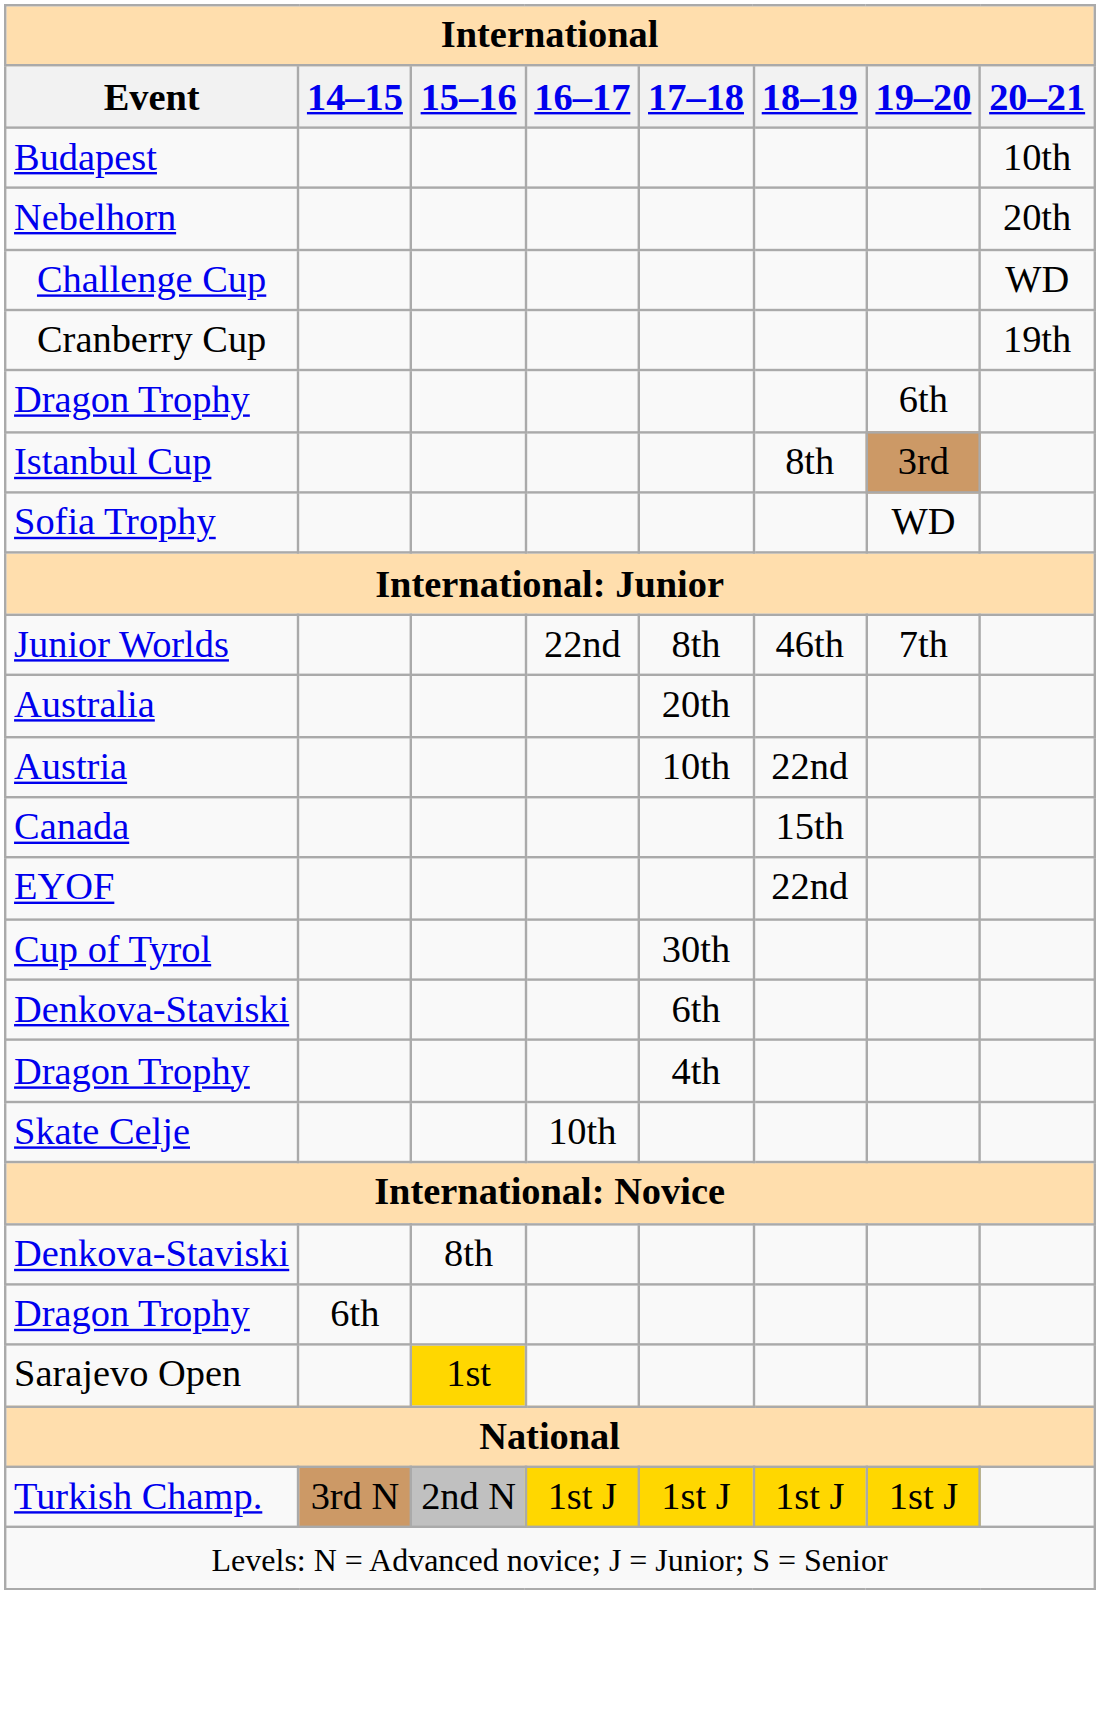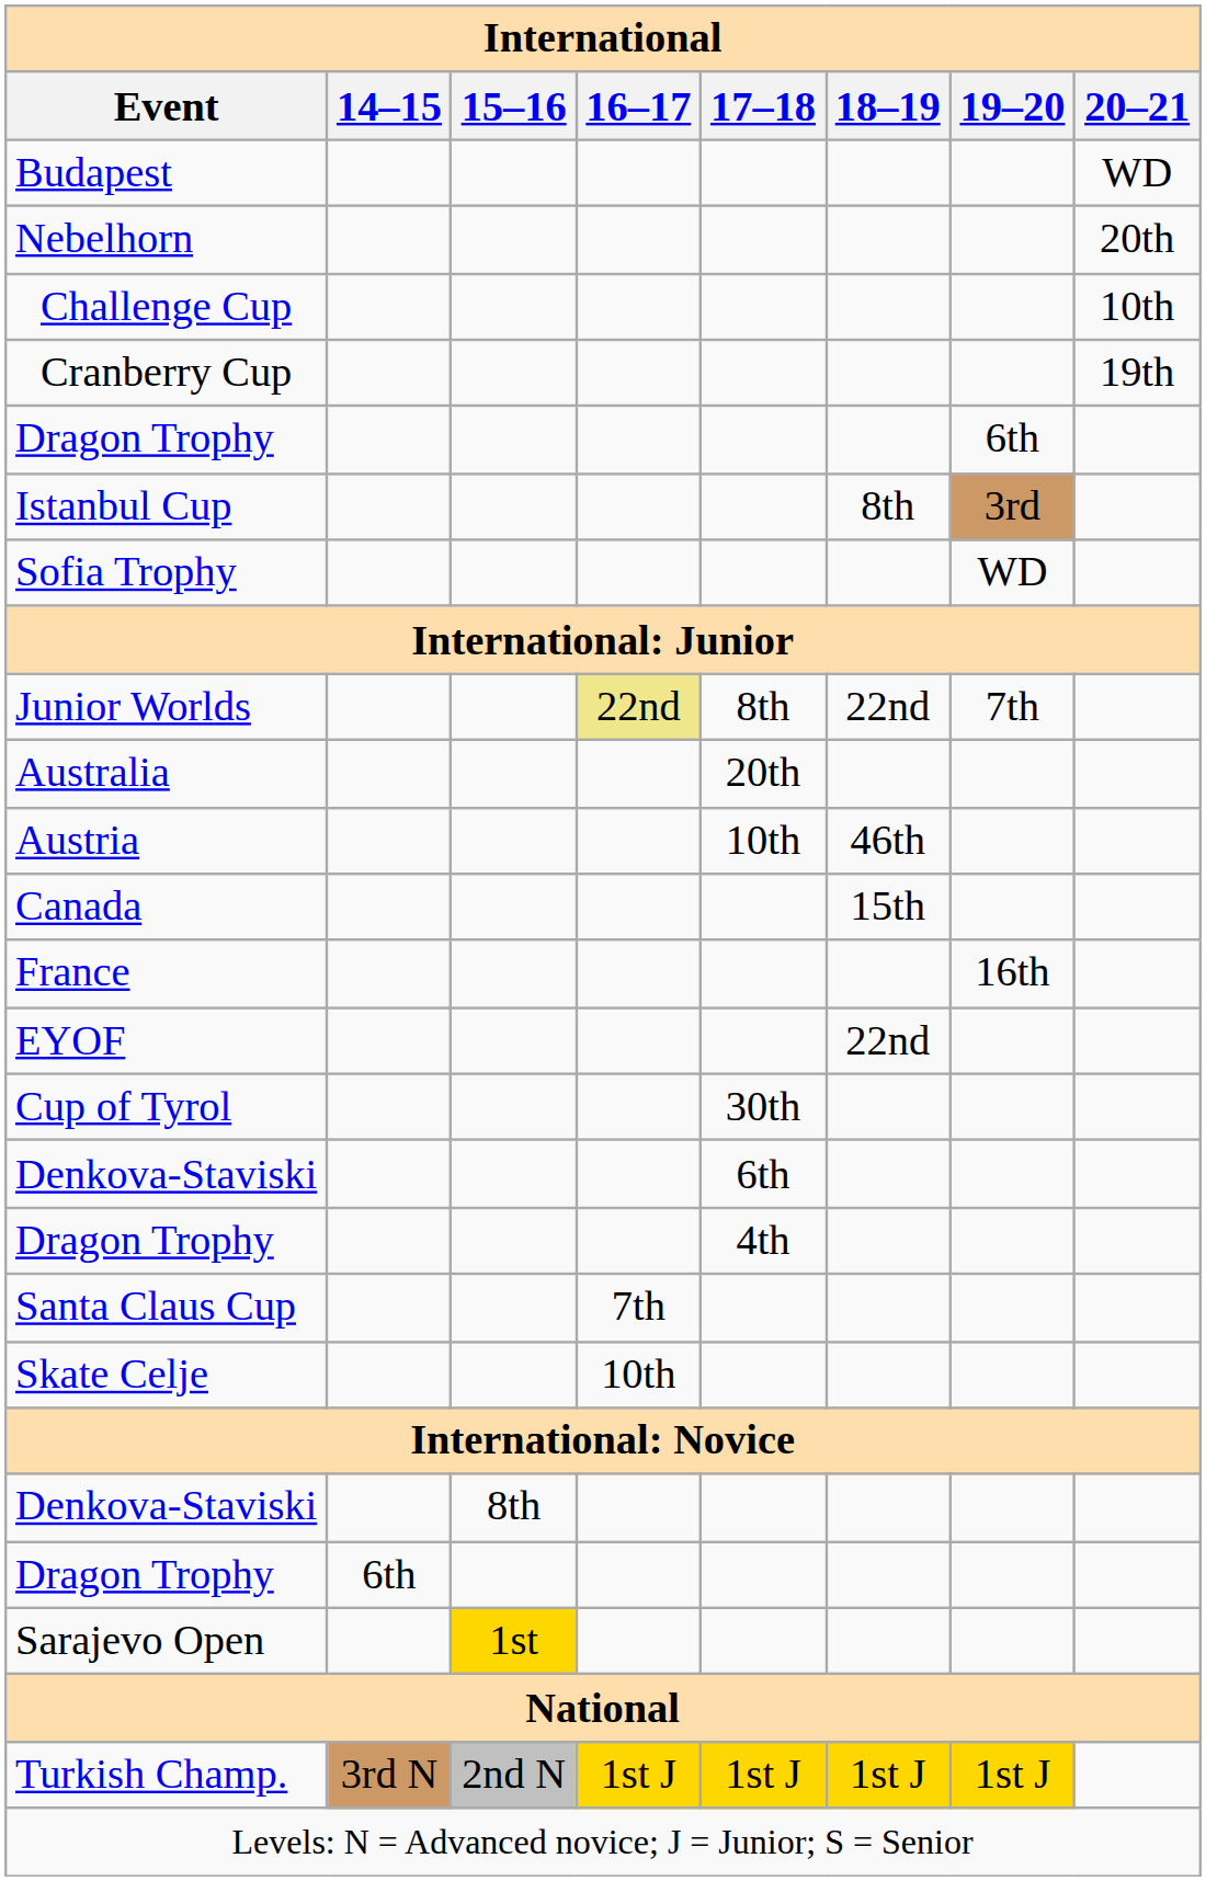Budapest | 20–21: 10th -> WD
Challenge Cup | 20–21: WD -> 10th
Junior Worlds | 16–17: no background -> khaki background
Junior Worlds | 18–19: 46th -> 22nd
Austria | 18–19: 22nd -> 46th
+ row: France | 16th
+ row: Santa Claus Cup | 7th
